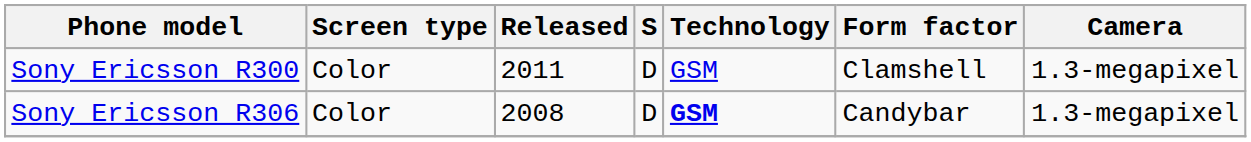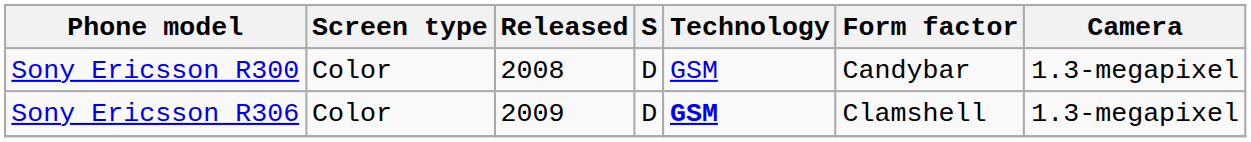Sony Ericsson R300 | Released: 2011 -> 2008
Sony Ericsson R300 | Form factor: Clamshell -> Candybar
Sony Ericsson R306 | Released: 2008 -> 2009
Sony Ericsson R306 | Form factor: Candybar -> Clamshell
